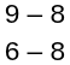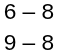rows swapped: 9 – 8 <-> 6 – 8
